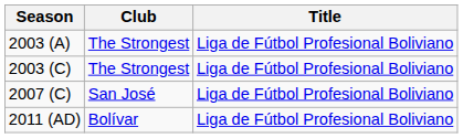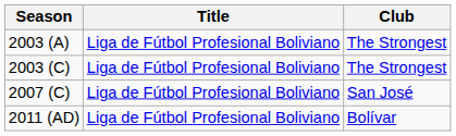columns swapped: Club <-> Title
